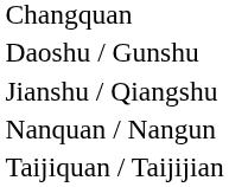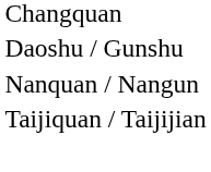- row: Jianshu / Qiangshu
